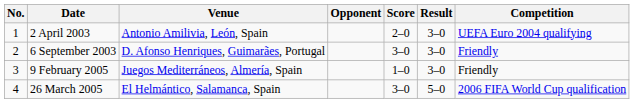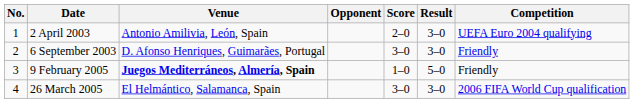9 February 2005 | Venue: normal -> bold
9 February 2005 | Result: 3–0 -> 5–0
26 March 2005 | Result: 5–0 -> 3–0
